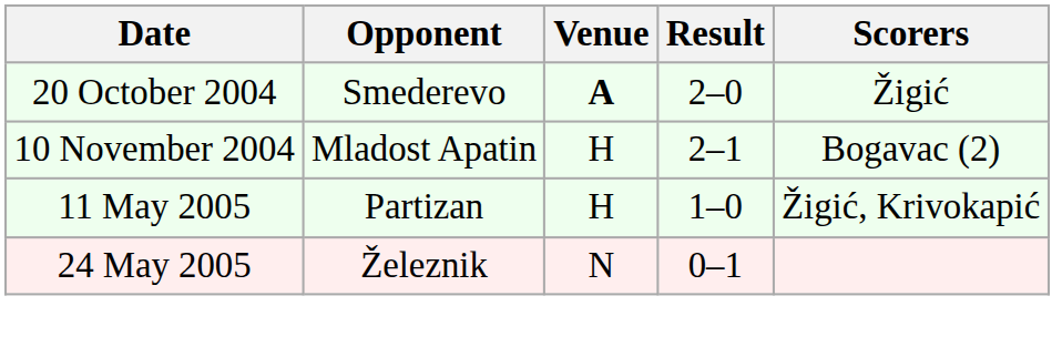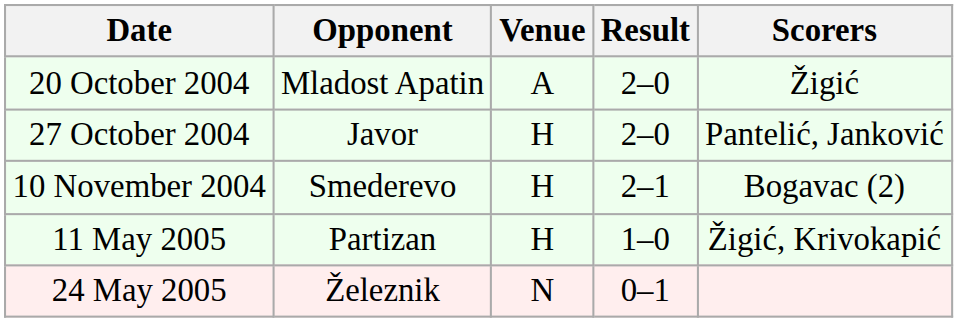20 October 2004 | Opponent: Smederevo -> Mladost Apatin
20 October 2004 | Venue: bold -> normal
+ row: 27 October 2004 | Javor | H | 2–0 | Pantelić, Janković
10 November 2004 | Opponent: Mladost Apatin -> Smederevo
